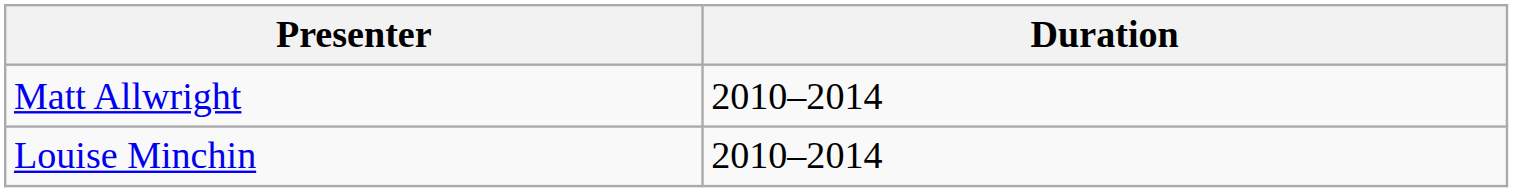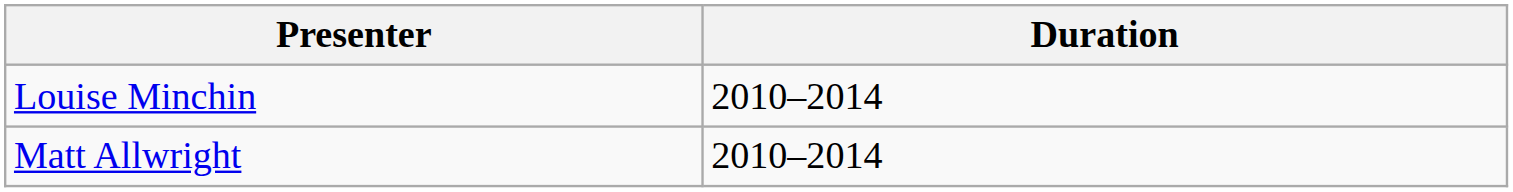rows swapped: Louise Minchin <-> Matt Allwright
